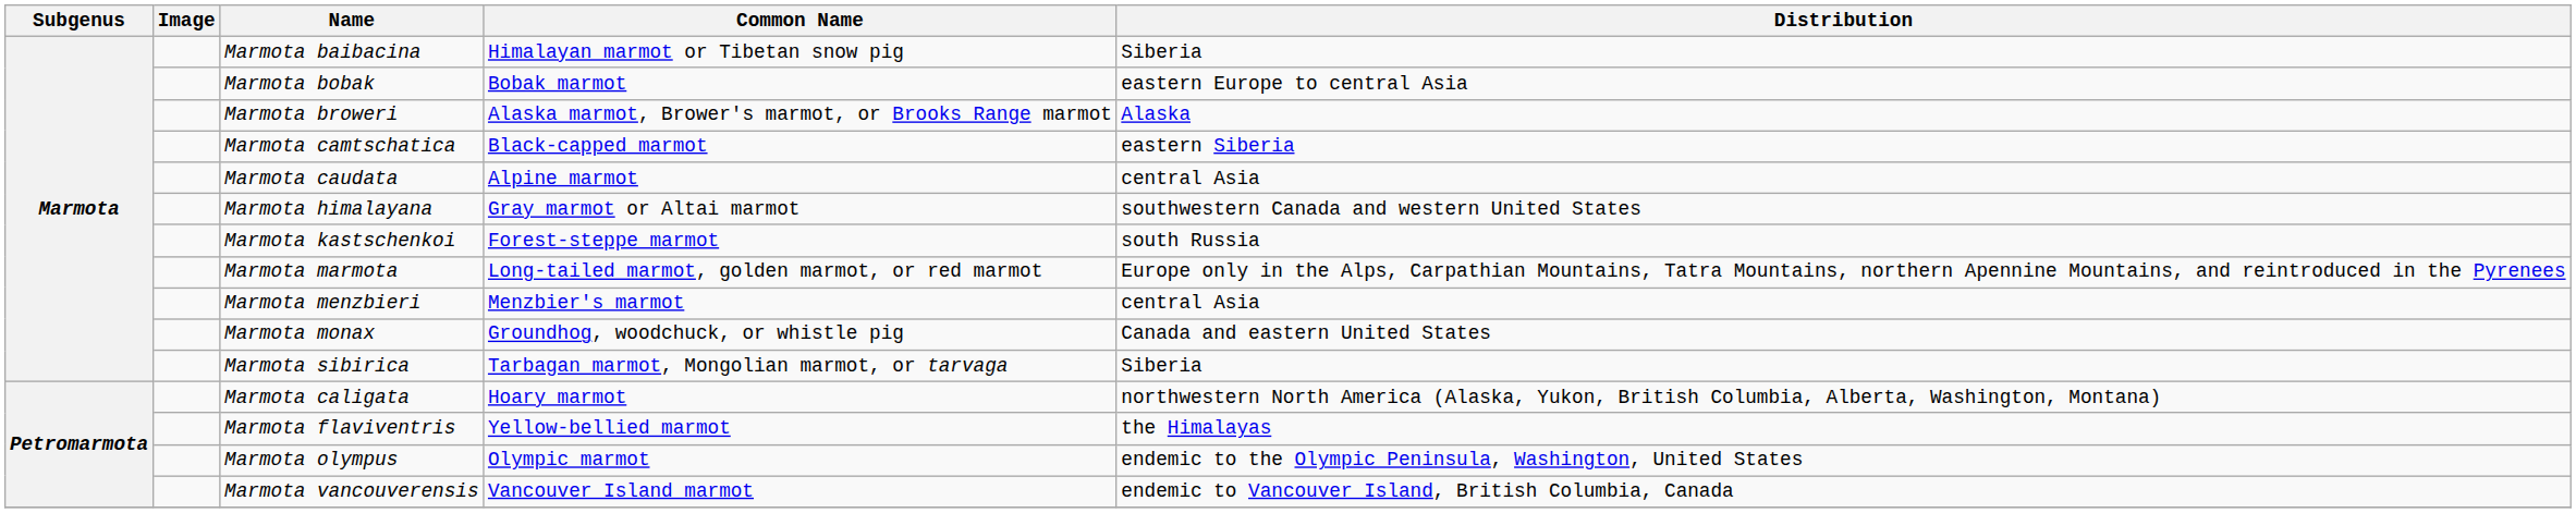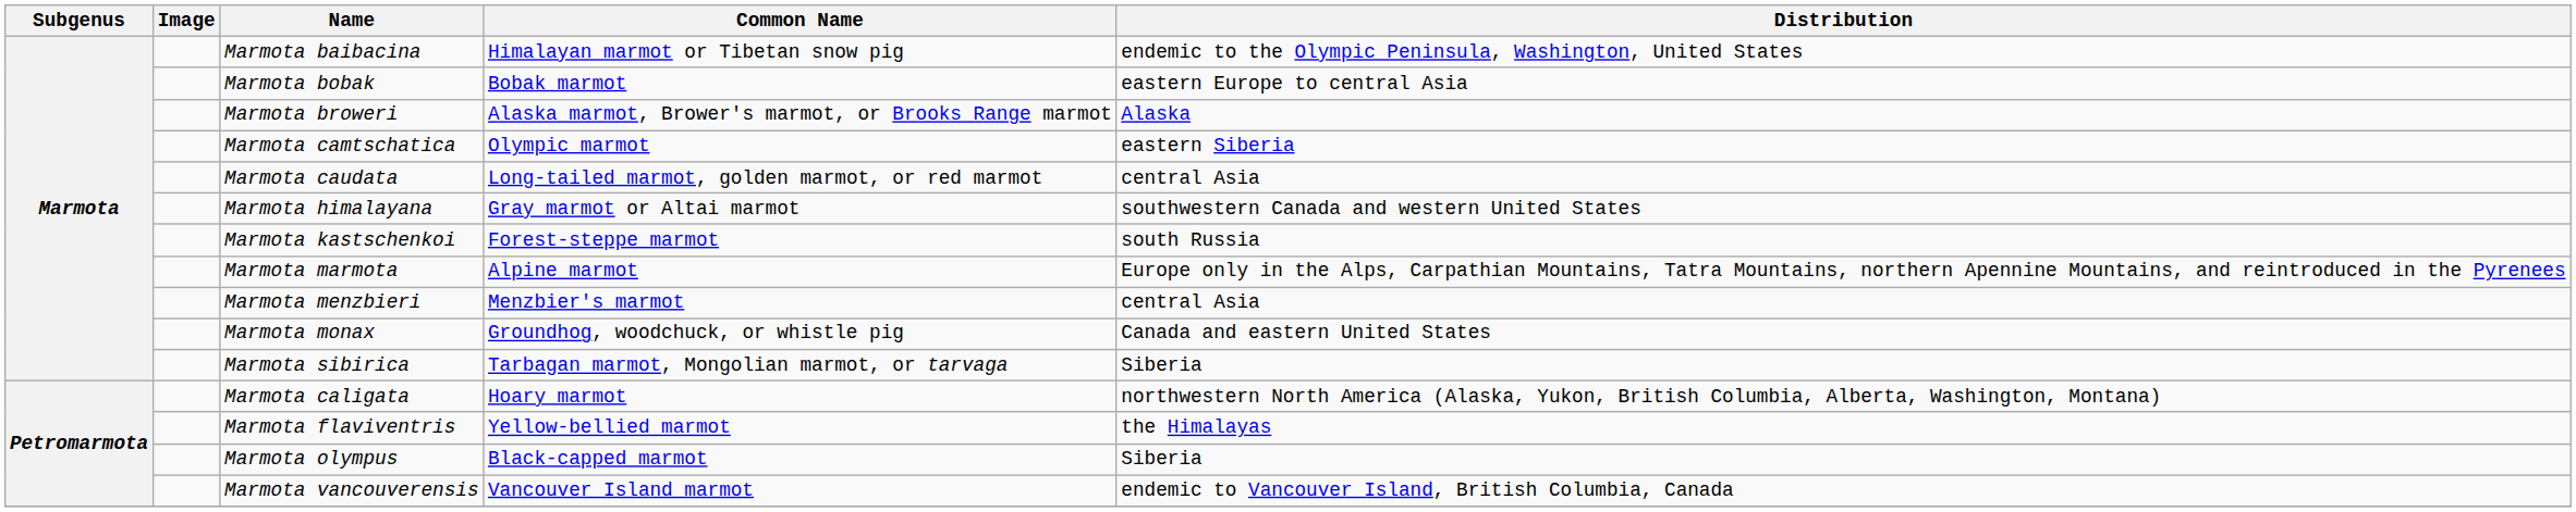Marmota baibacina | Distribution: Siberia -> endemic to the Olympic Peninsula, Washington, United States
Marmota camtschatica | Common Name: Black-capped marmot -> Olympic marmot
Marmota caudata | Common Name: Alpine marmot -> Long-tailed marmot, golden marmot, or red marmot
Marmota marmota | Common Name: Long-tailed marmot, golden marmot, or red marmot -> Alpine marmot
Marmota olympus | Common Name: Olympic marmot -> Black-capped marmot
Marmota olympus | Distribution: endemic to the Olympic Peninsula, Washington, United States -> Siberia
